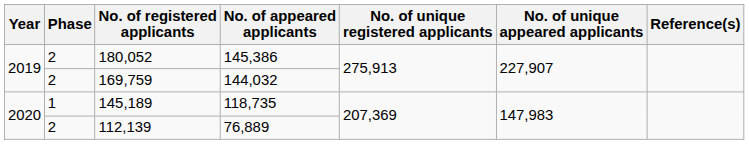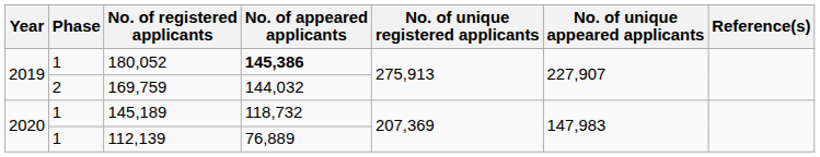180,052 | Phase: 2 -> 1
180,052 | No. of appeared applicants: normal -> bold
145,189 | No. of appeared applicants: 118,735 -> 118,732
112,139 | Phase: 2 -> 1
